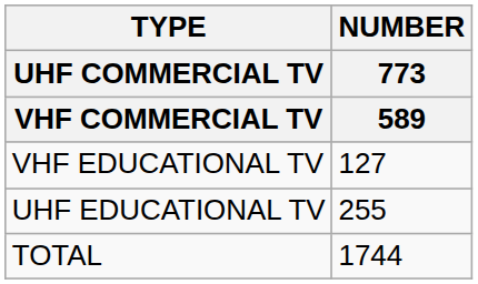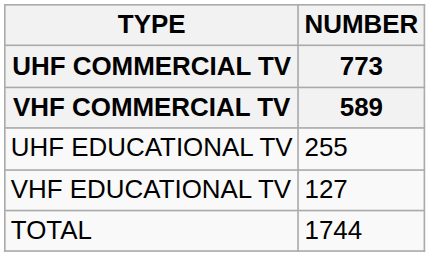rows swapped: UHF EDUCATIONAL TV <-> VHF EDUCATIONAL TV
